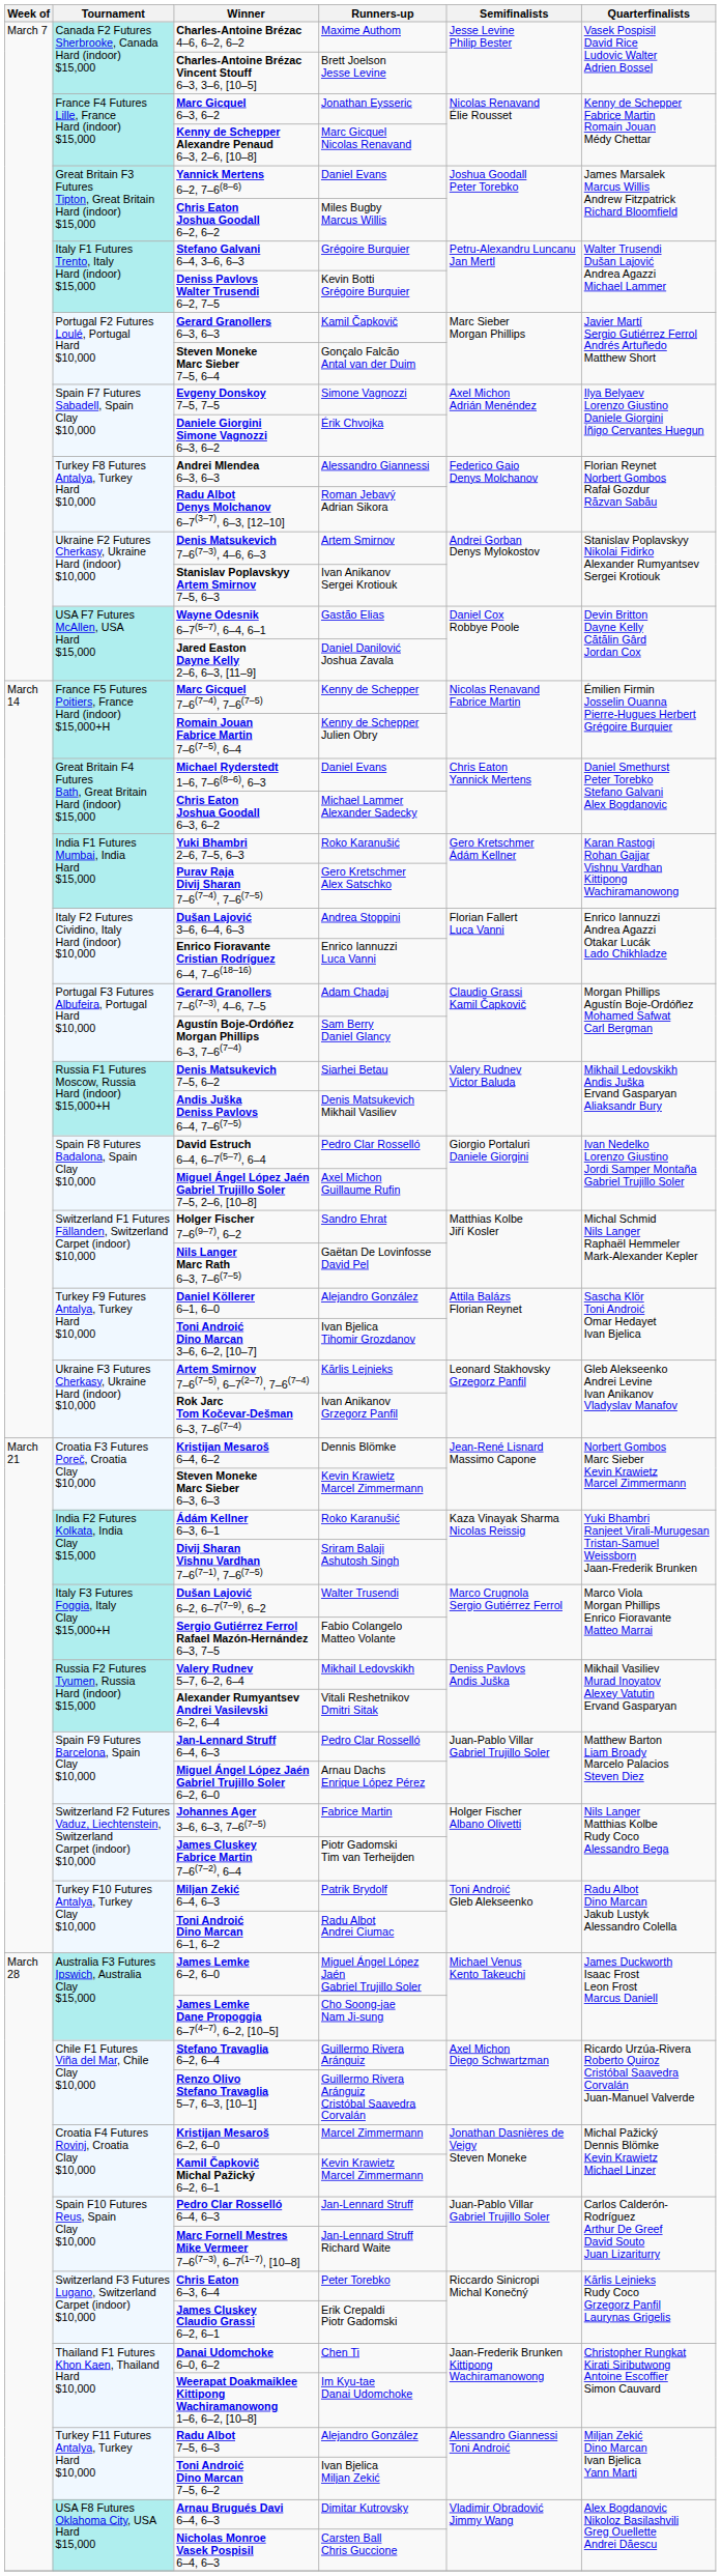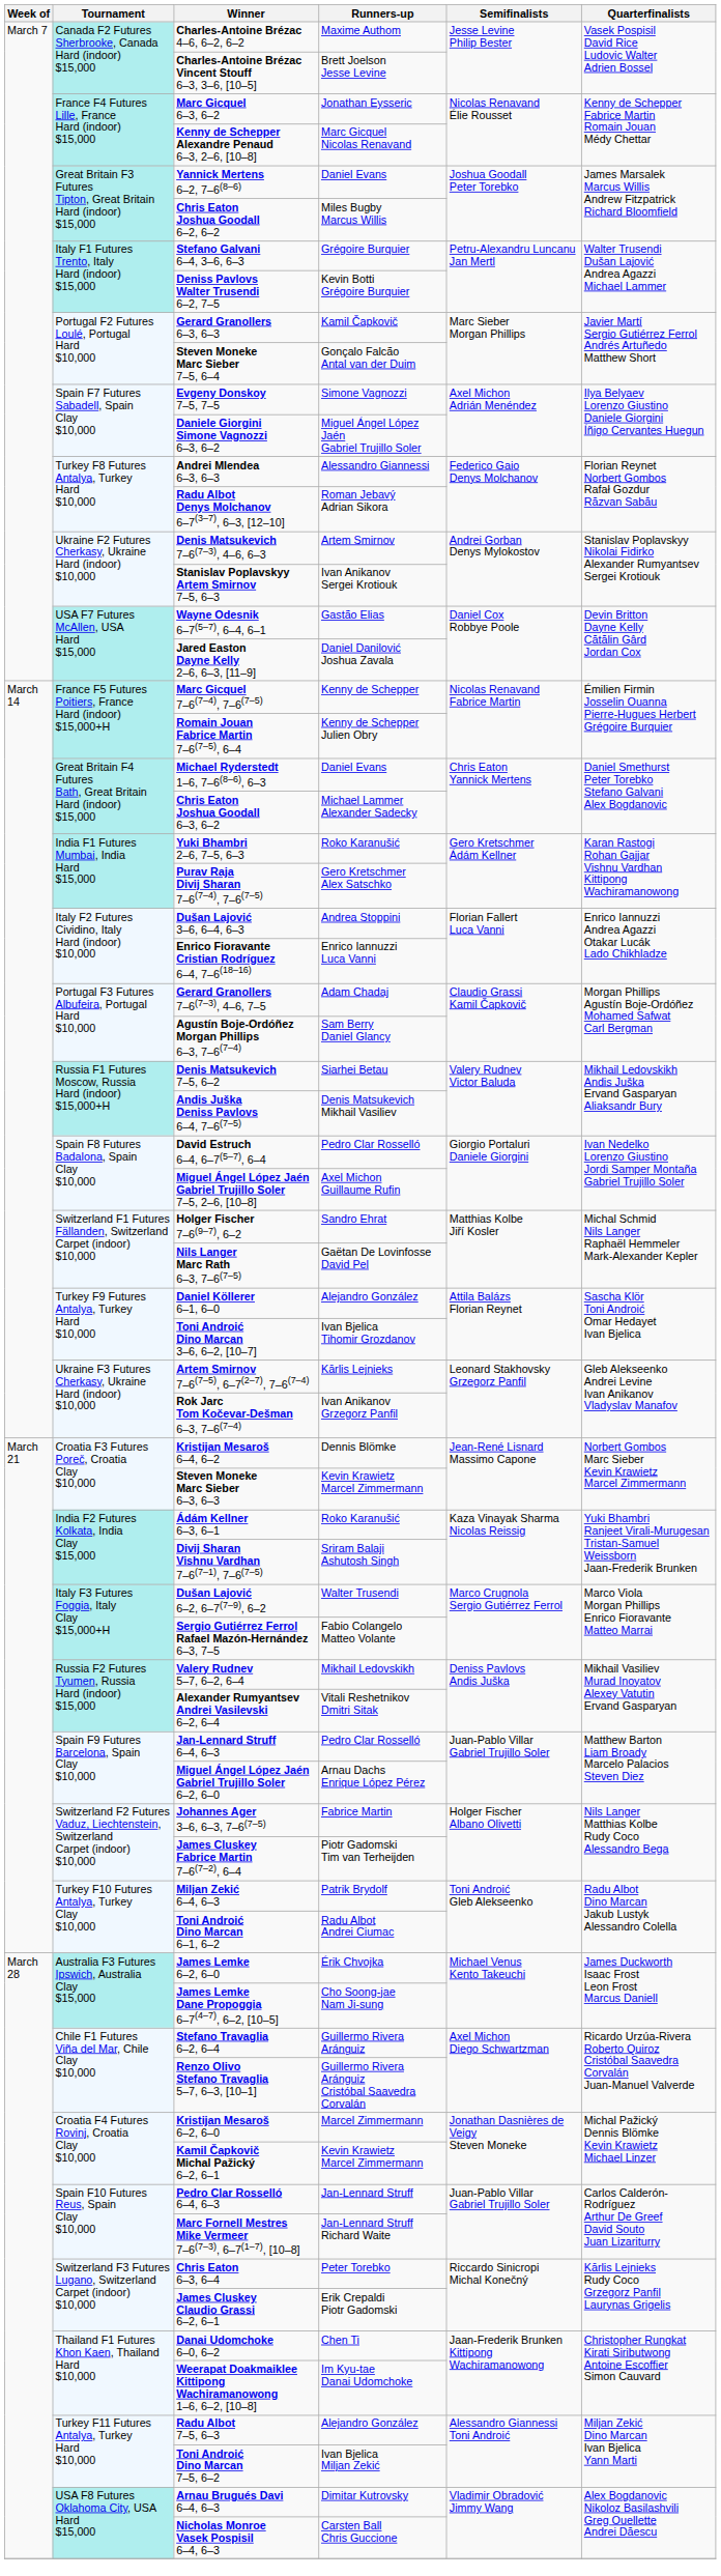Daniele Giorgini Simone Vagnozzi 6–3, 6–2 | Runners-up: Érik Chvojka -> Miguel Ángel López Jaén Gabriel Trujillo Soler
James Lemke 6–2, 6–0 | Runners-up: Miguel Ángel López Jaén Gabriel Trujillo Soler -> Érik Chvojka
